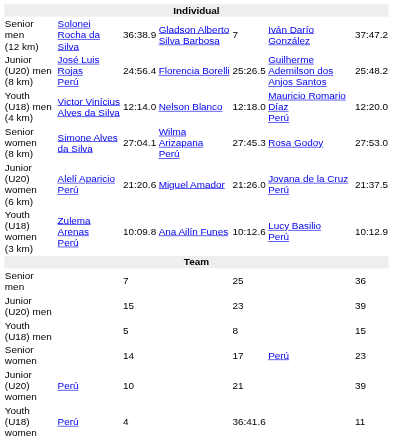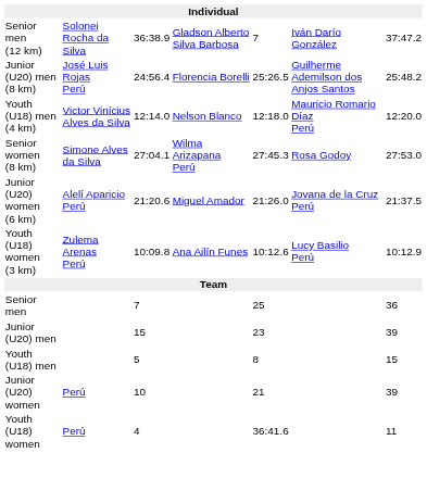- row: Senior women | 14 | 17 | Perú | 23
